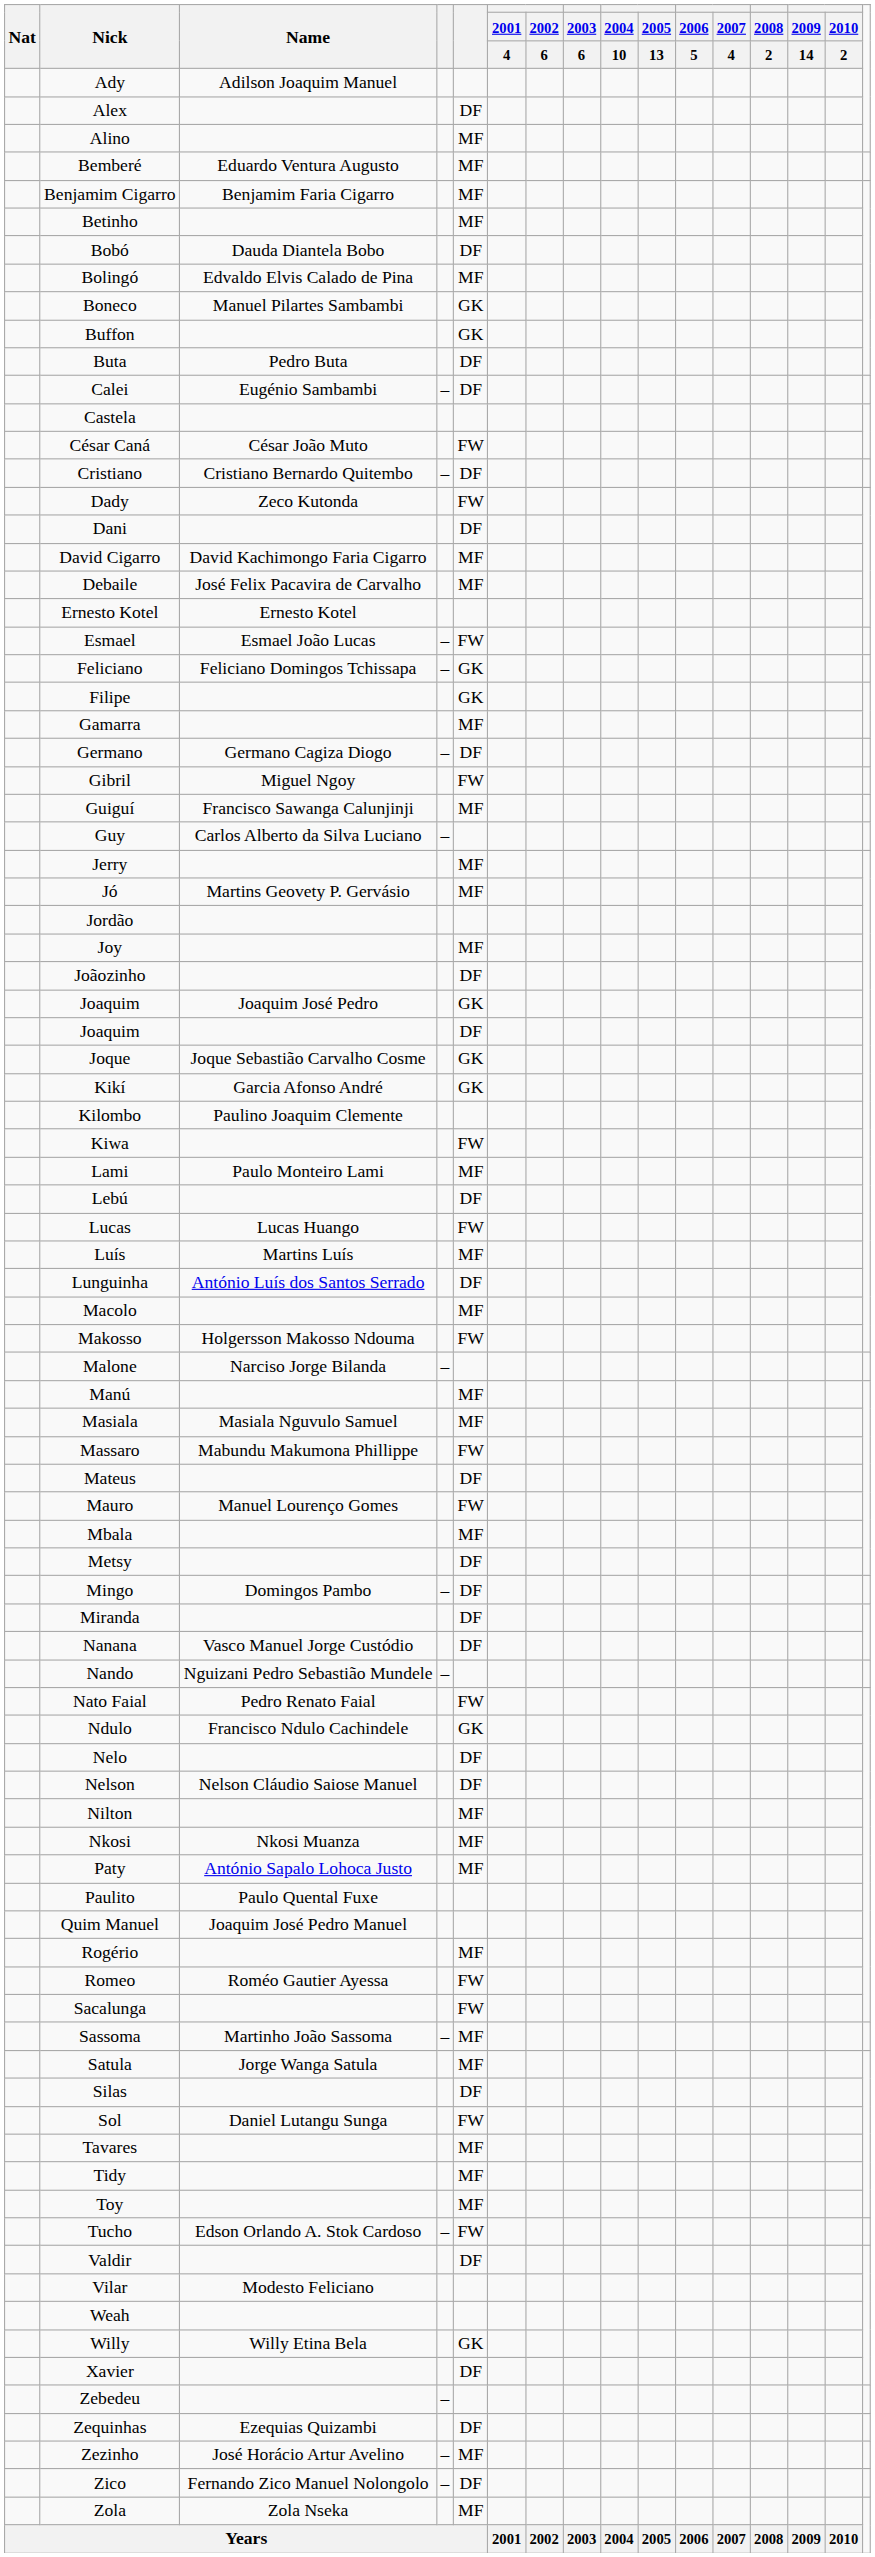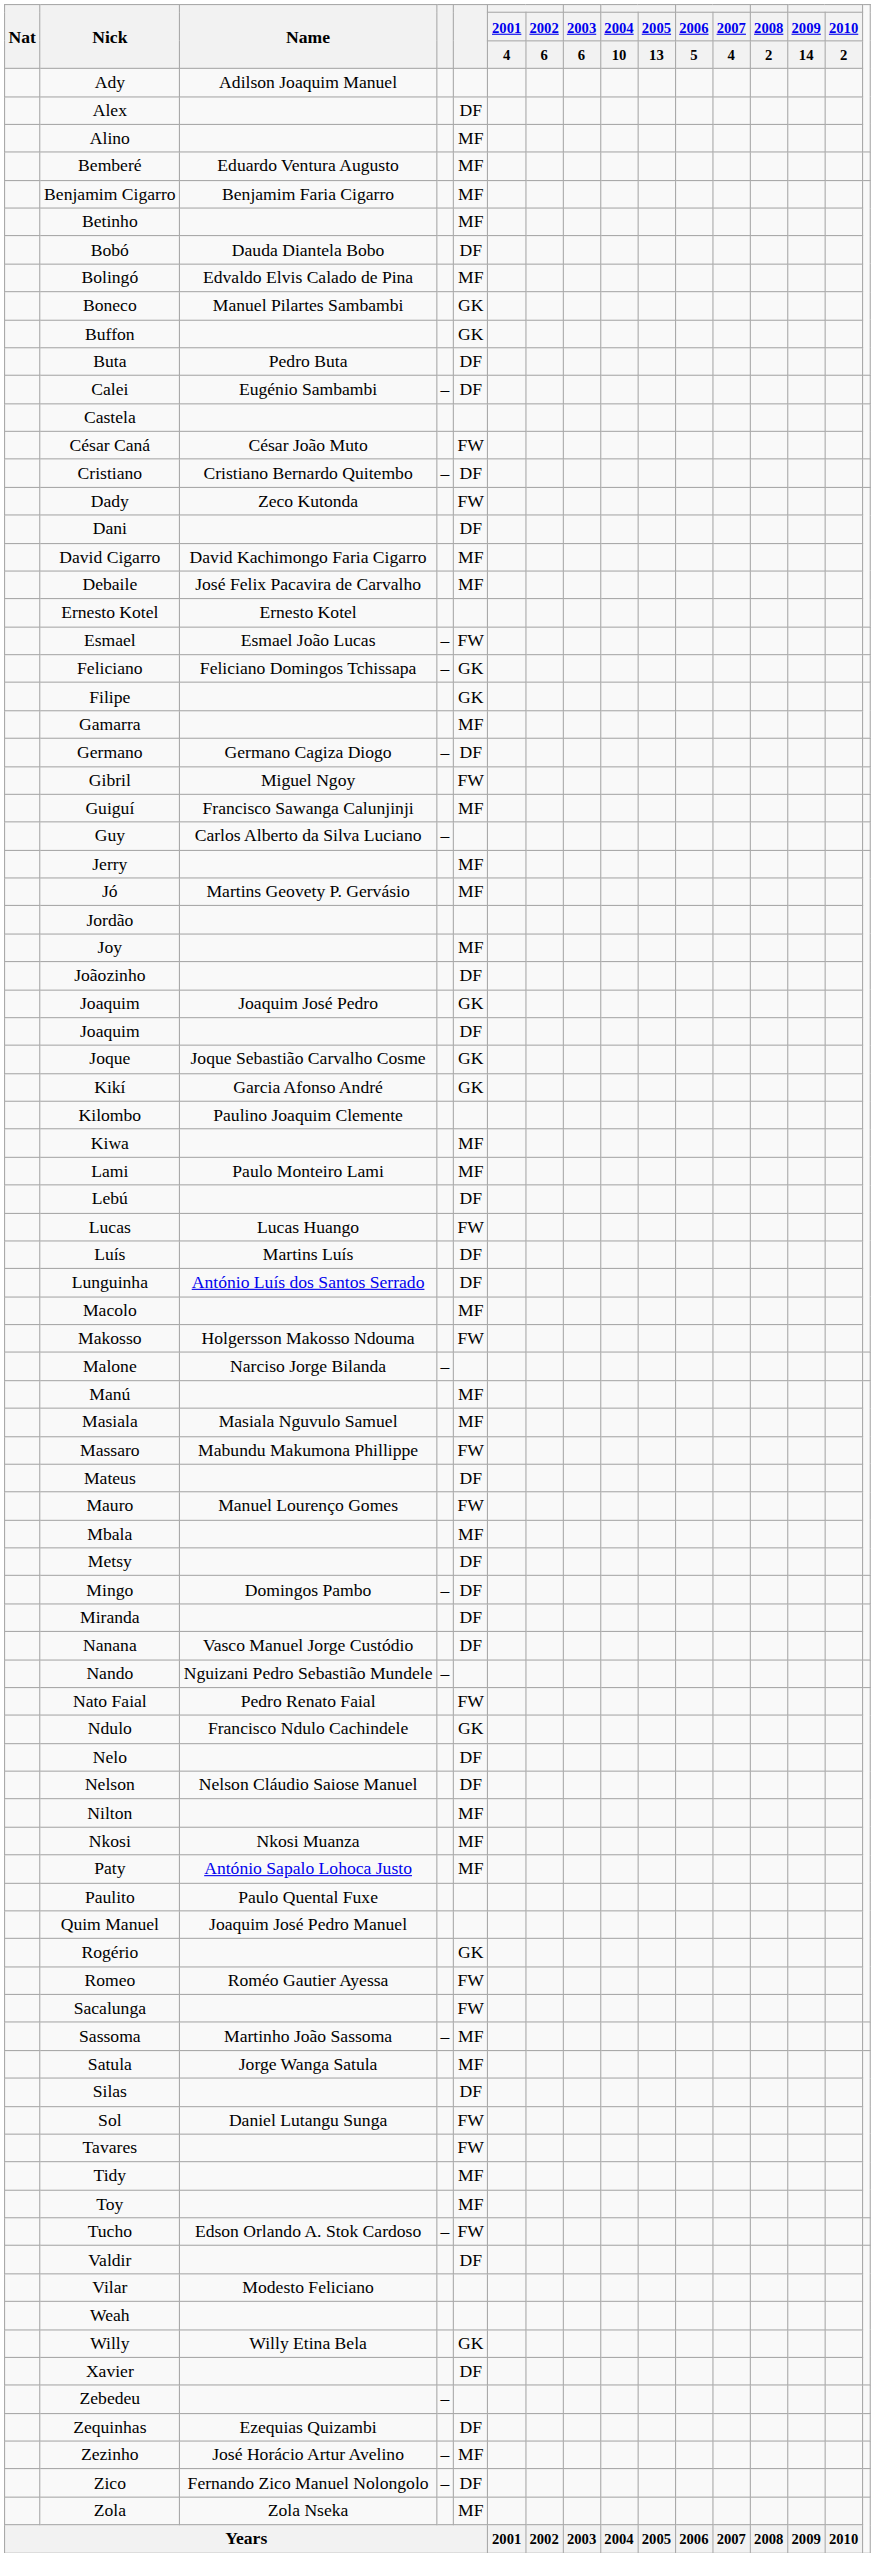Kiwa | column 5: FW -> MF
Luís | column 5: MF -> DF
Rogério | column 5: MF -> GK
Tavares | column 5: MF -> FW
